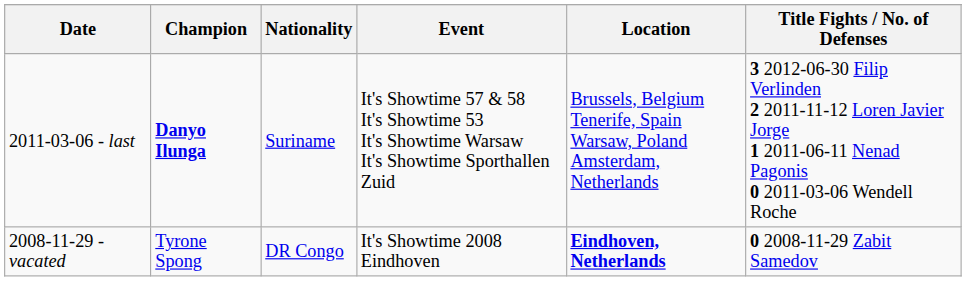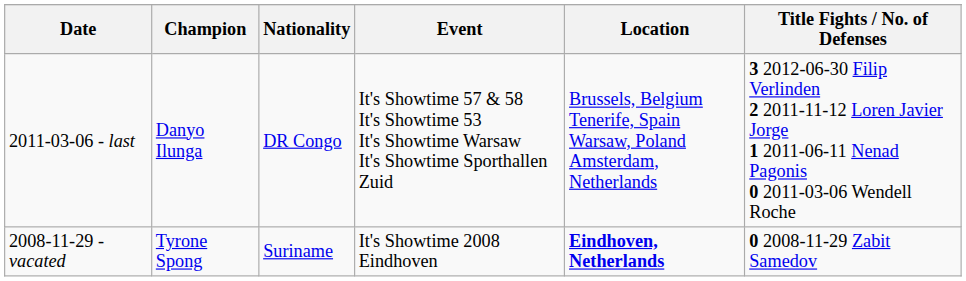2011-03-06 - last | Champion: bold -> normal
2011-03-06 - last | Nationality: Suriname -> DR Congo
2008-11-29 - vacated | Nationality: DR Congo -> Suriname
